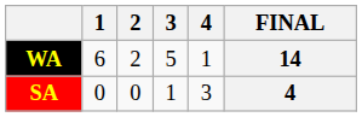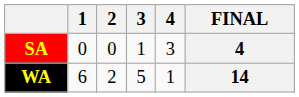rows swapped: WA <-> SA
